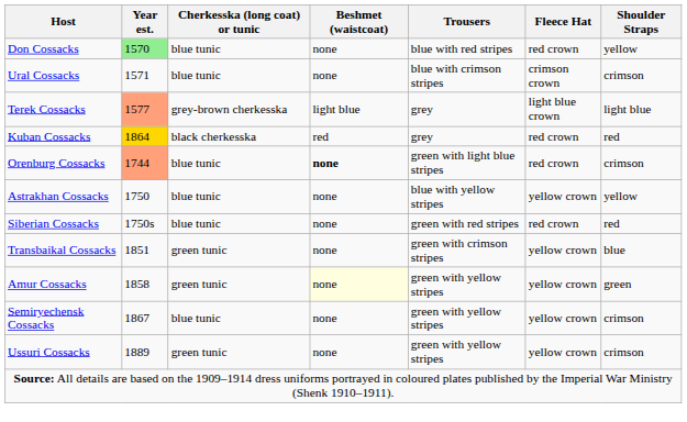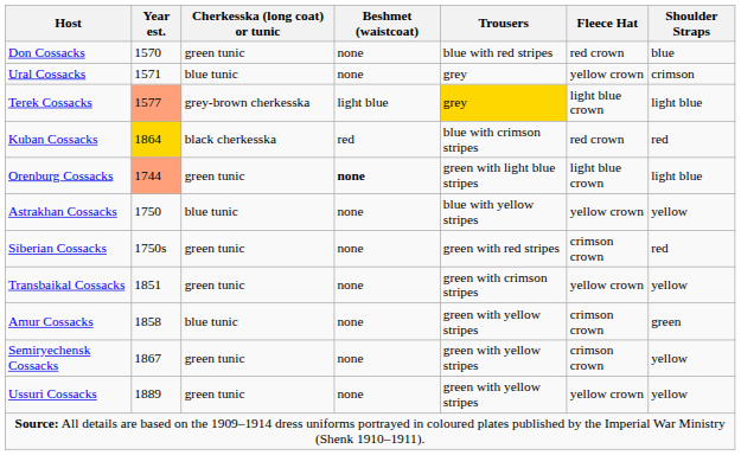Don Cossacks | Year est.: lightgreen background -> no background
Don Cossacks | Cherkesska (long coat) or tunic: blue tunic -> green tunic
Don Cossacks | Shoulder Straps: yellow -> blue
Ural Cossacks | Trousers: blue with crimson stripes -> grey
Ural Cossacks | Fleece Hat: crimson crown -> yellow crown
Terek Cossacks | Trousers: no background -> gold background
Kuban Cossacks | Trousers: grey -> blue with crimson stripes
Orenburg Cossacks | Cherkesska (long coat) or tunic: blue tunic -> green tunic
Orenburg Cossacks | Fleece Hat: red crown -> light blue crown
Orenburg Cossacks | Shoulder Straps: crimson -> light blue
Siberian Cossacks | Cherkesska (long coat) or tunic: blue tunic -> green tunic
Siberian Cossacks | Fleece Hat: red crown -> crimson crown
Transbaikal Cossacks | Shoulder Straps: blue -> yellow
Amur Cossacks | Cherkesska (long coat) or tunic: green tunic -> blue tunic
Amur Cossacks | Beshmet (waistcoat): lightyellow background -> no background
Amur Cossacks | Fleece Hat: yellow crown -> crimson crown
Semiryechensk Cossacks | Cherkesska (long coat) or tunic: blue tunic -> green tunic
Semiryechensk Cossacks | Fleece Hat: yellow crown -> crimson crown
Semiryechensk Cossacks | Shoulder Straps: crimson -> yellow
Ussuri Cossacks | Shoulder Straps: crimson -> yellow
